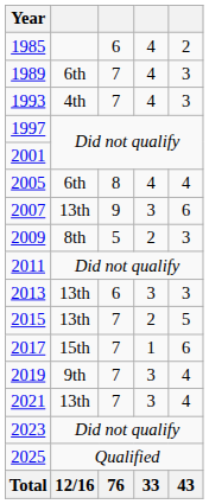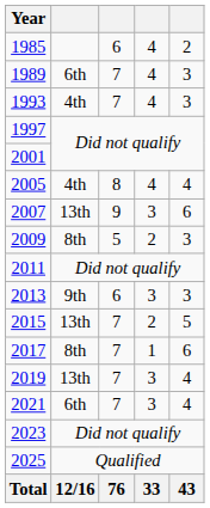2005 | column 2: 6th -> 4th
2013 | column 2: 13th -> 9th
2017 | column 2: 15th -> 8th
2019 | column 2: 9th -> 13th
2021 | column 2: 13th -> 6th
